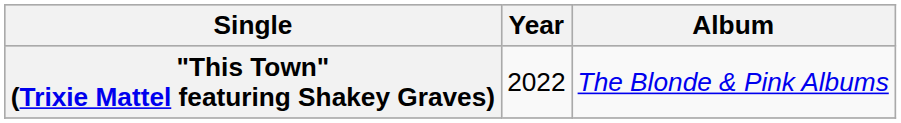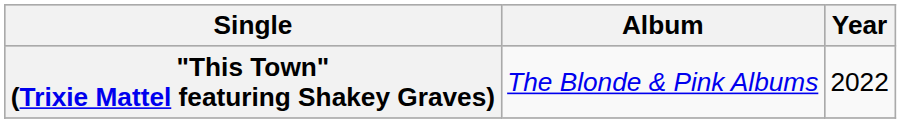columns swapped: Year <-> Album
